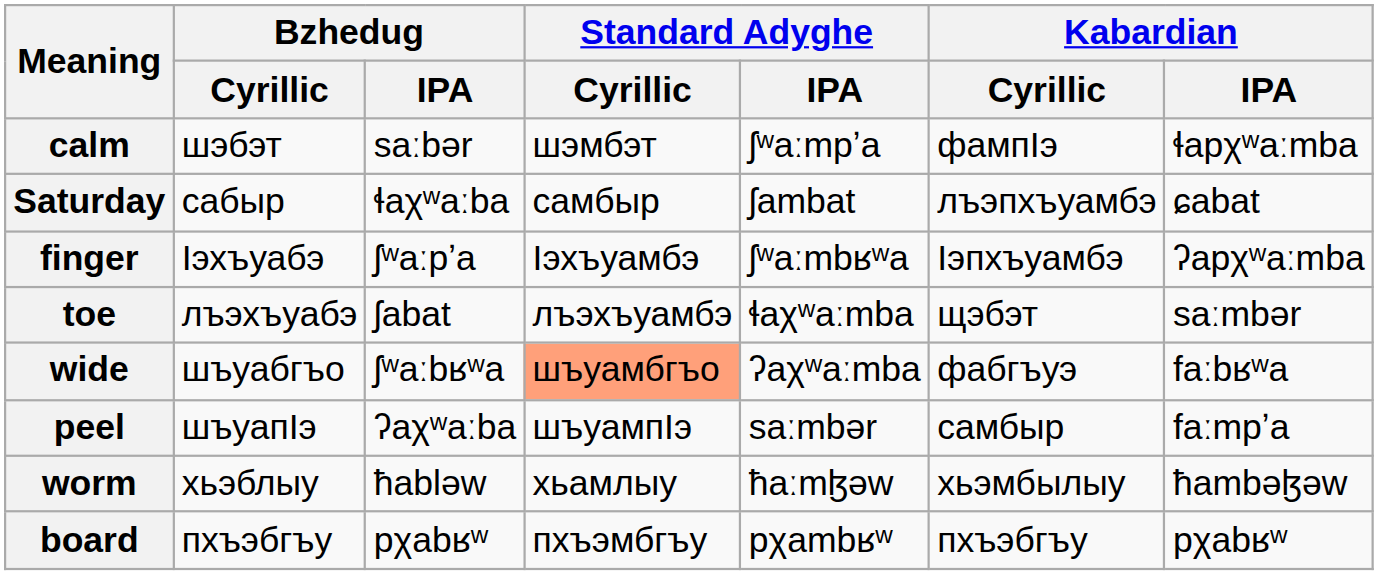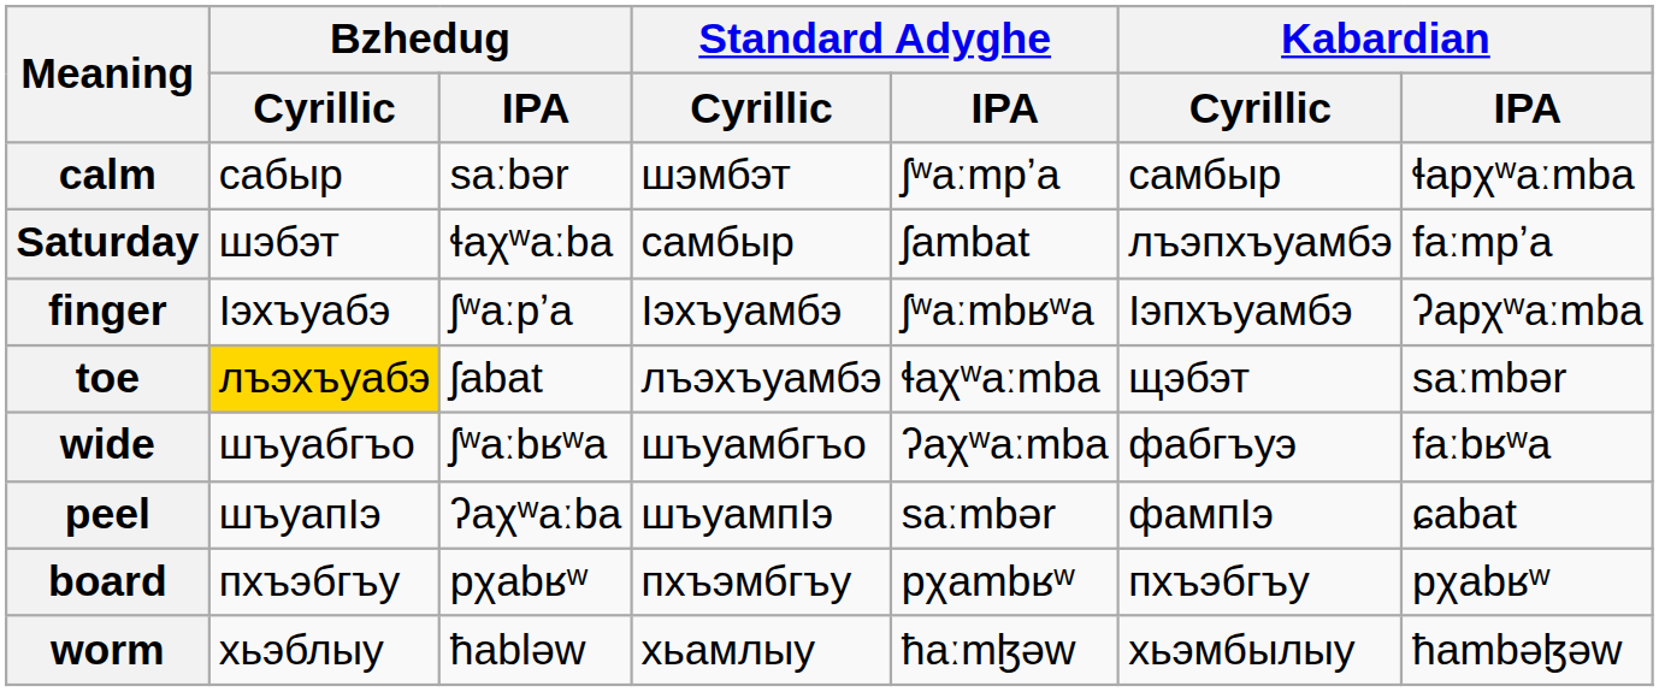calm | Bzhedug / Cyrillic: шэбэт -> сабыр
calm | Kabardian / Cyrillic: фампIэ -> самбыр
Saturday | Bzhedug / Cyrillic: сабыр -> шэбэт
Saturday | Kabardian / IPA: ɕabat -> faːmpʼa
toe | Bzhedug / Cyrillic: no background -> gold background
wide | Standard Adyghe / Cyrillic: lightsalmon background -> no background
peel | Kabardian / Cyrillic: самбыр -> фампIэ
peel | Kabardian / IPA: faːmpʼa -> ɕabat
rows swapped: board <-> worm
